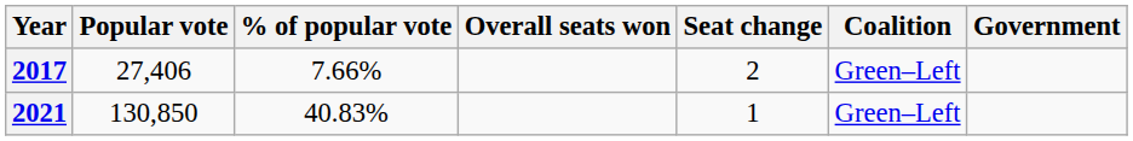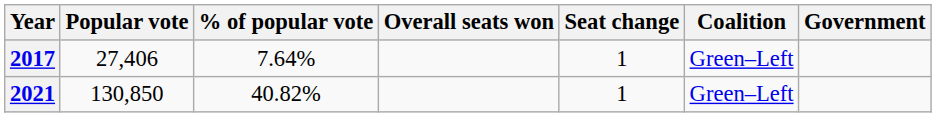2017 | % of popular vote: 7.66% -> 7.64%
2017 | Seat change: 2 -> 1
2021 | % of popular vote: 40.83% -> 40.82%
